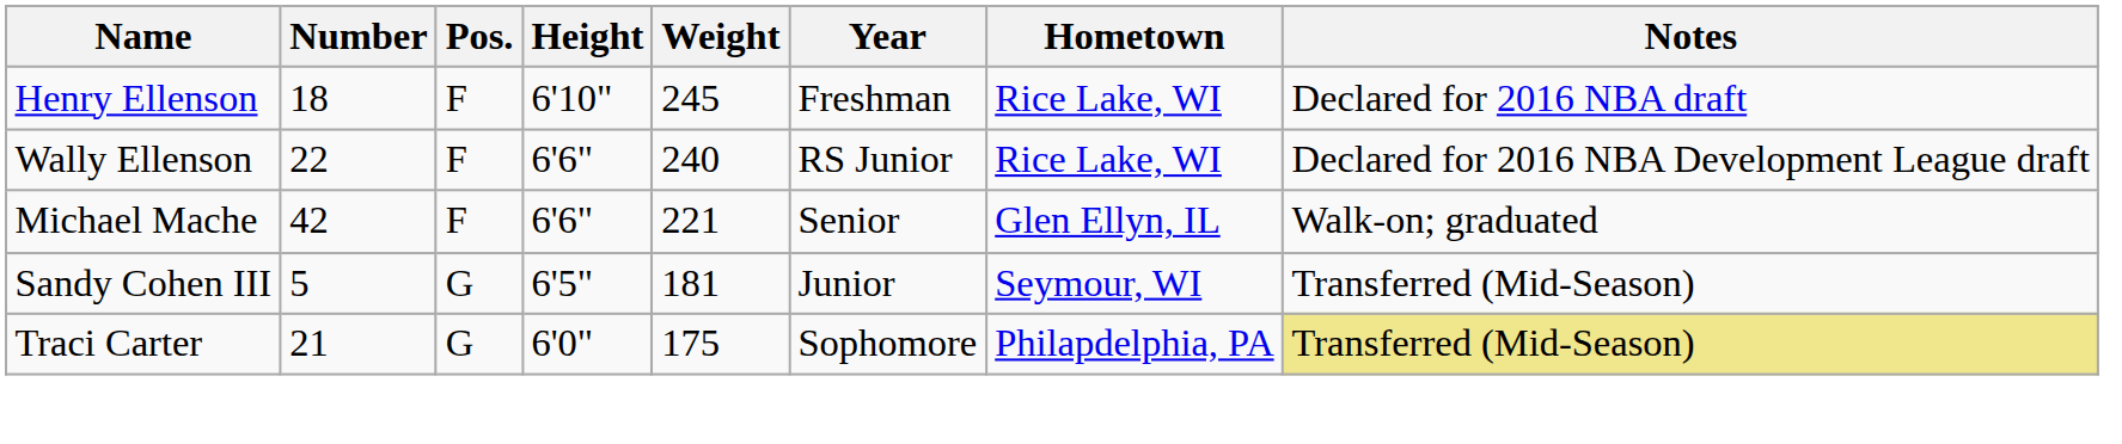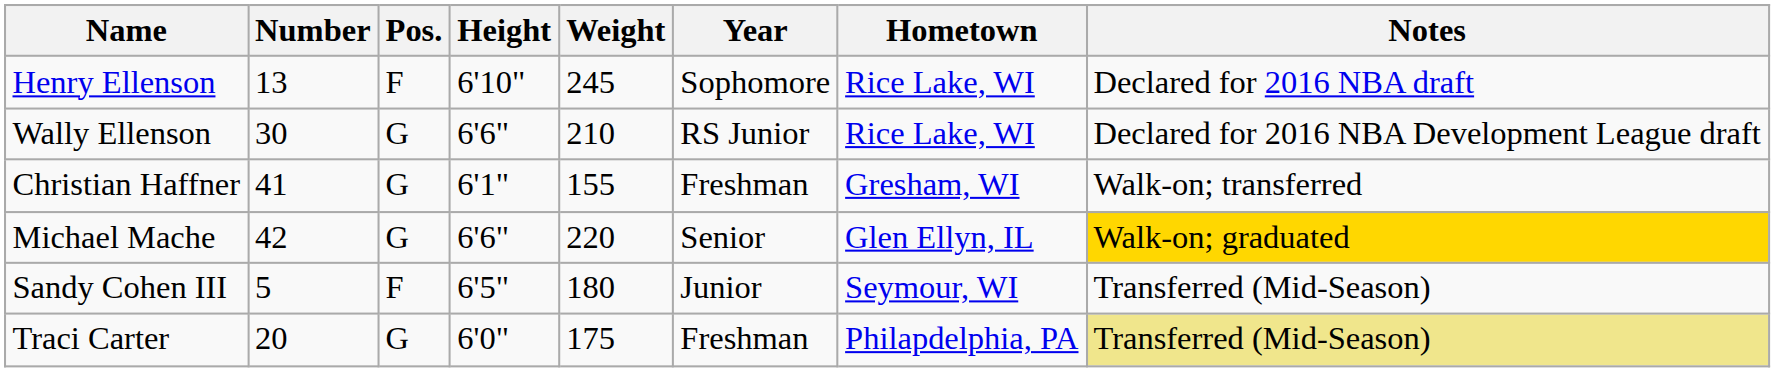Henry Ellenson | Number: 18 -> 13
Henry Ellenson | Year: Freshman -> Sophomore
Wally Ellenson | Number: 22 -> 30
Wally Ellenson | Pos.: F -> G
Wally Ellenson | Weight: 240 -> 210
+ row: Christian Haffner | 41 | G | 6'1" | 155 | Freshman | Gresham, WI | Walk-on; transferred
Michael Mache | Pos.: F -> G
Michael Mache | Weight: 221 -> 220
Michael Mache | Notes: no background -> gold background
Sandy Cohen III | Pos.: G -> F
Sandy Cohen III | Weight: 181 -> 180
Traci Carter | Number: 21 -> 20
Traci Carter | Year: Sophomore -> Freshman
